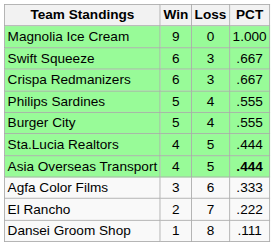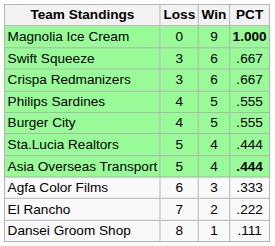columns swapped: Win <-> Loss
Magnolia Ice Cream | PCT: normal -> bold
